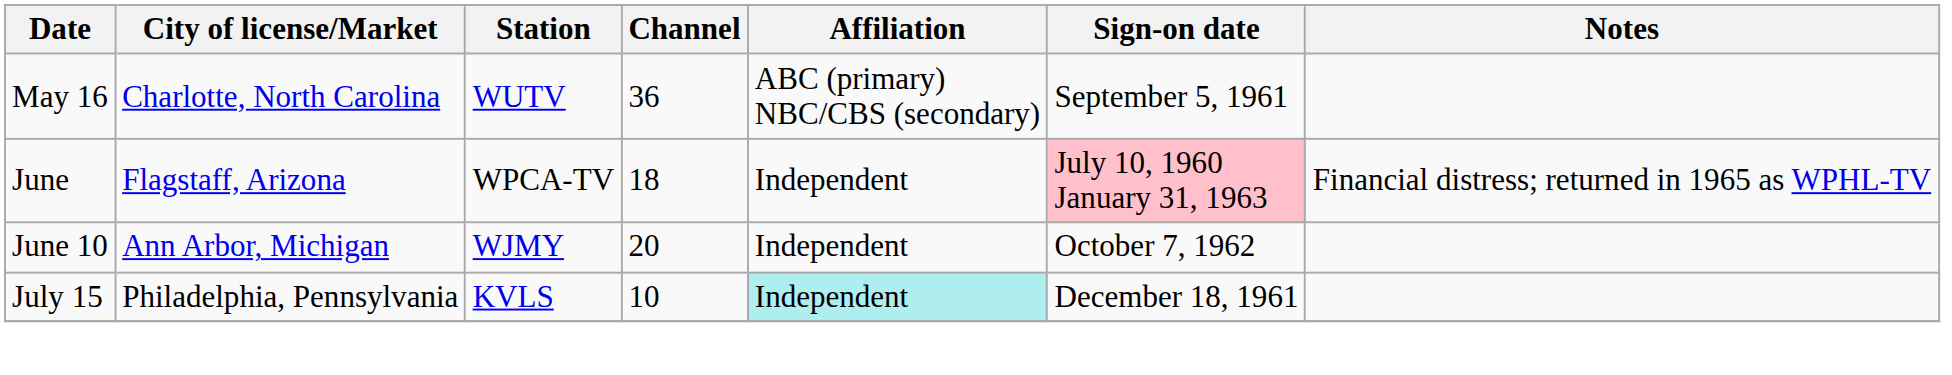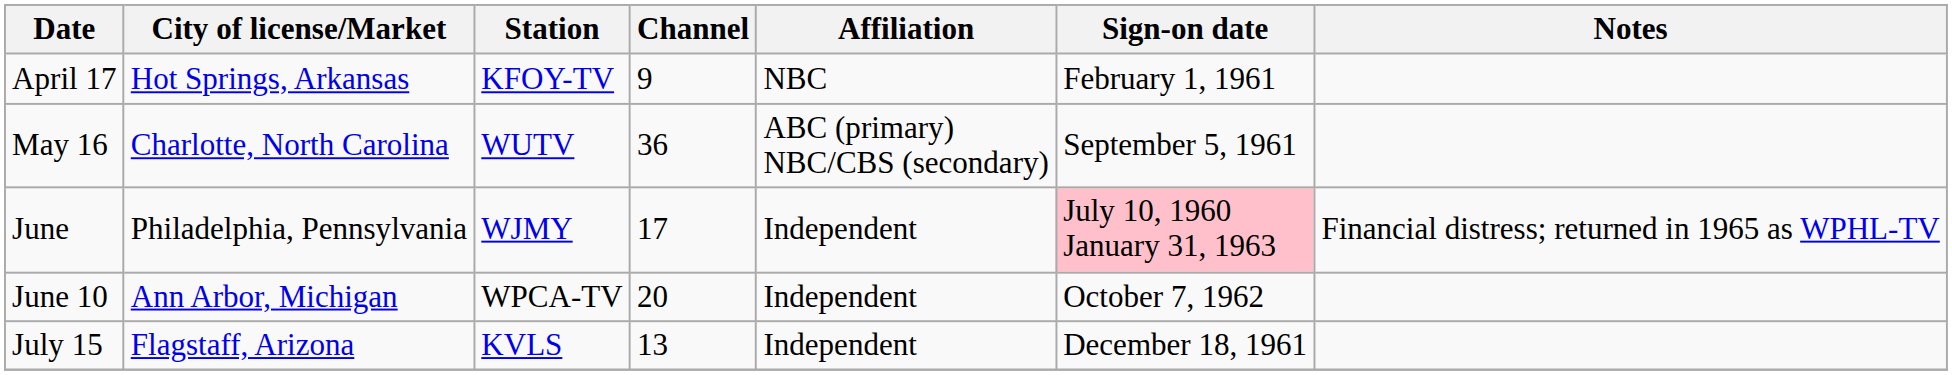+ row: April 17 | Hot Springs, Arkansas | KFOY-TV | 9 | NBC | February 1, 1961
June | City of license/Market: Flagstaff, Arizona -> Philadelphia, Pennsylvania
June | Station: WPCA-TV -> WJMY
June | Channel: 18 -> 17
June 10 | Station: WJMY -> WPCA-TV
July 15 | City of license/Market: Philadelphia, Pennsylvania -> Flagstaff, Arizona
July 15 | Channel: 10 -> 13
July 15 | Affiliation: paleturquoise background -> no background
